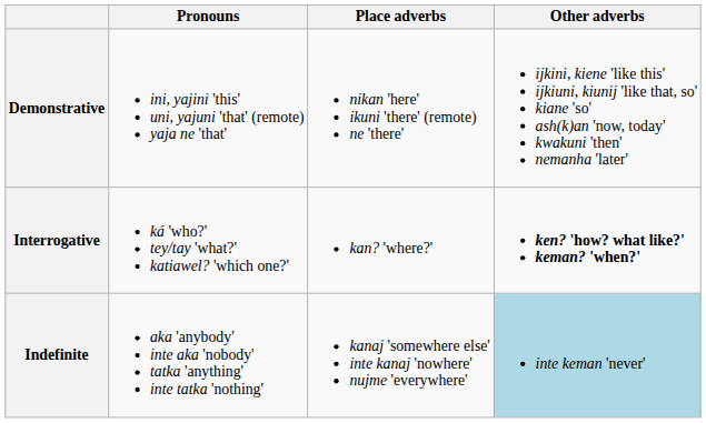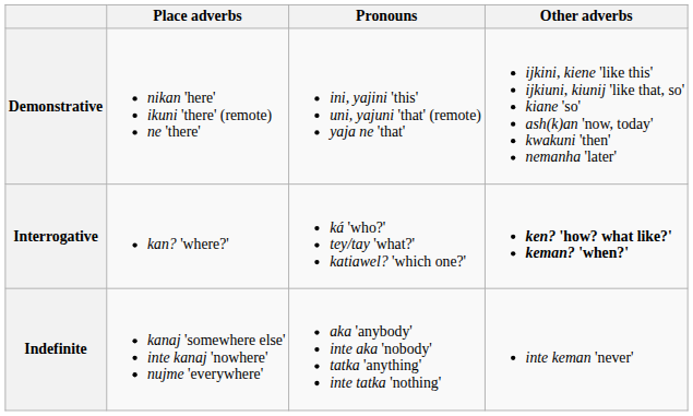columns swapped: Pronouns <-> Place adverbs
Indefinite | Other adverbs: lightblue background -> no background
